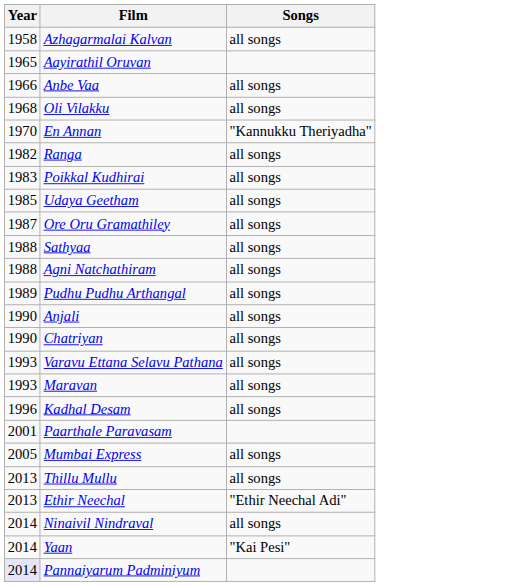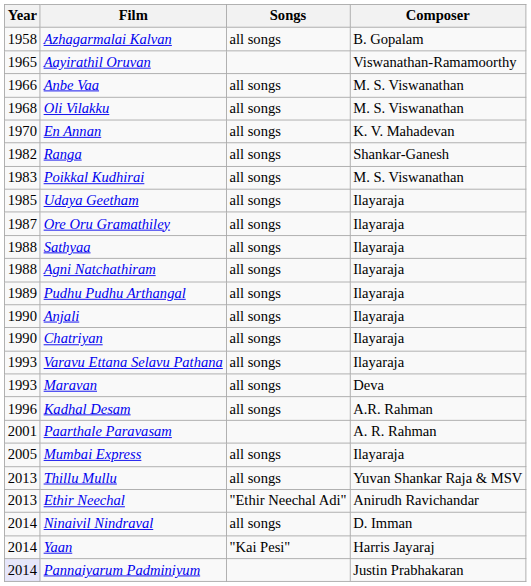+ column: Composer | B. Gopalam | Viswanathan-Ramamoorthy | M. S. Viswanathan | M. S. Viswanathan | K. V. Mahadevan | Shankar-Ganesh | M. S. Viswanathan | Ilayaraja | Ilayaraja | Ilayaraja | Ilayaraja | Ilayaraja | Ilayaraja | Ilayaraja | Ilayaraja | Deva | A.R. Rahman | A. R. Rahman | Ilayaraja | Yuvan Shankar Raja & MSV | Anirudh Ravichandar | D. Imman | Harris Jayaraj | Justin Prabhakaran
En Annan | Songs: "Kannukku Theriyadha" -> all songs
